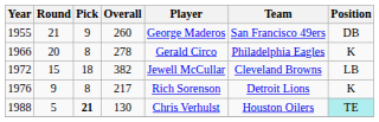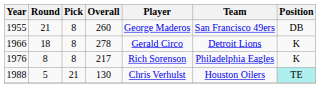1955 | Pick: 9 -> 8
1966 | Round: 20 -> 18
1966 | Team: Philadelphia Eagles -> Detroit Lions
- row: 1972 | 15 | 18 | 382 | Jewell McCullar | Cleveland Browns | LB
1976 | Round: 9 -> 8
1976 | Team: Detroit Lions -> Philadelphia Eagles
1988 | Pick: bold -> normal
